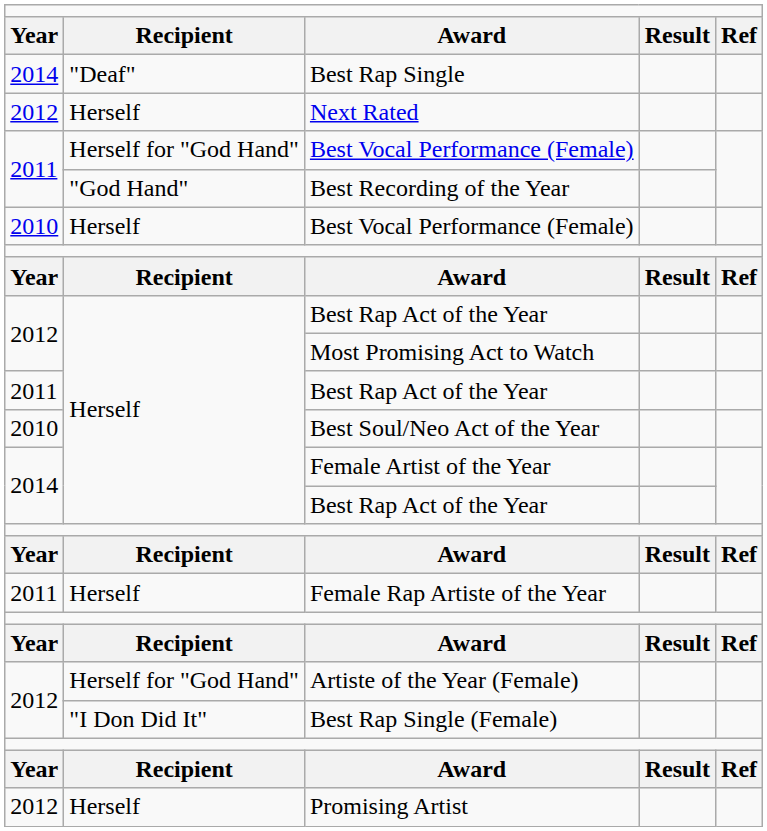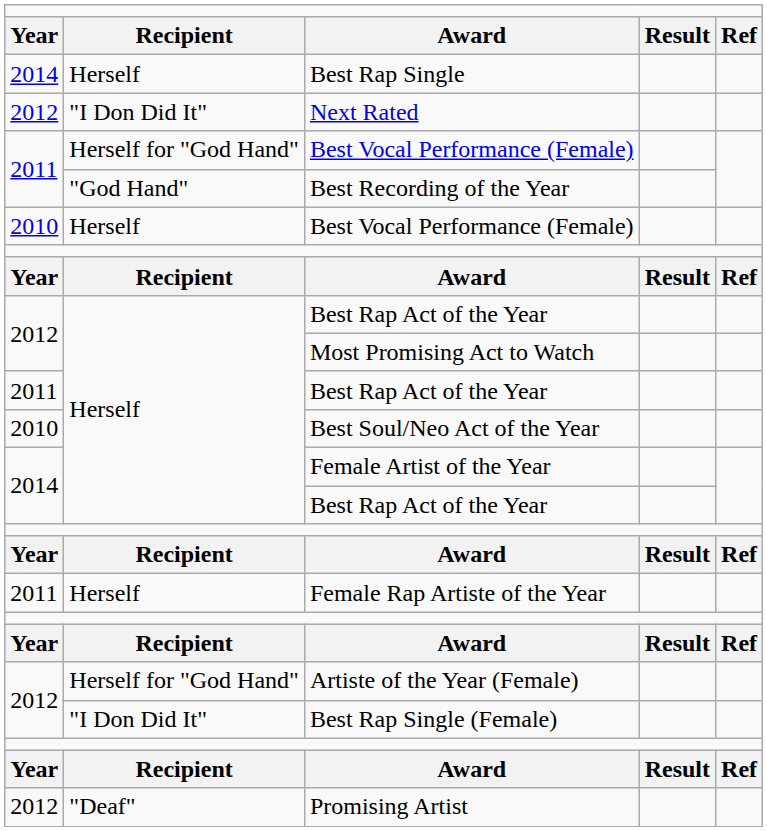Best Rap Single | column 2: "Deaf" -> Herself
Next Rated | column 2: Herself -> "I Don Did It"
Promising Artist | column 2: Herself -> "Deaf"
